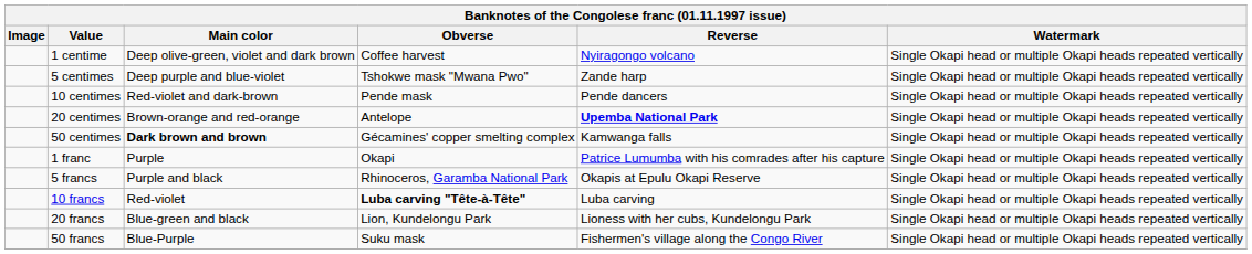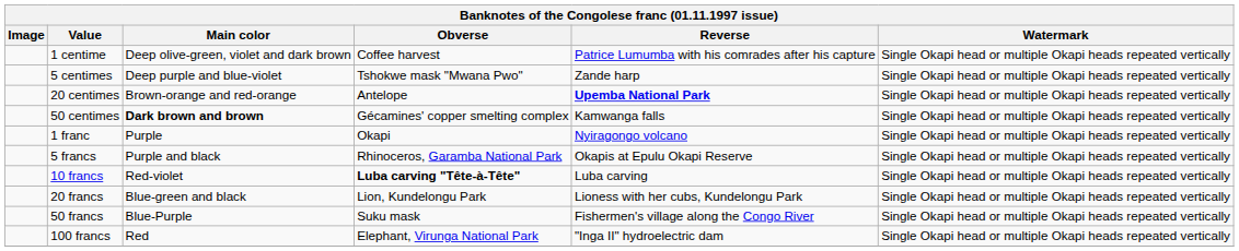1 centime | Reverse: Nyiragongo volcano -> Patrice Lumumba with his comrades after his capture
- row: 10 centimes | Red-violet and dark-brown | Pende mask | Pende dancers | Single Okapi head or multiple Okapi heads repeated vertically
1 franc | Reverse: Patrice Lumumba with his comrades after his capture -> Nyiragongo volcano
+ row: 100 francs | Red | Elephant, Virunga National Park | "Inga II" hydroelectric dam | Single Okapi head or multiple Okapi heads repeated vertically
